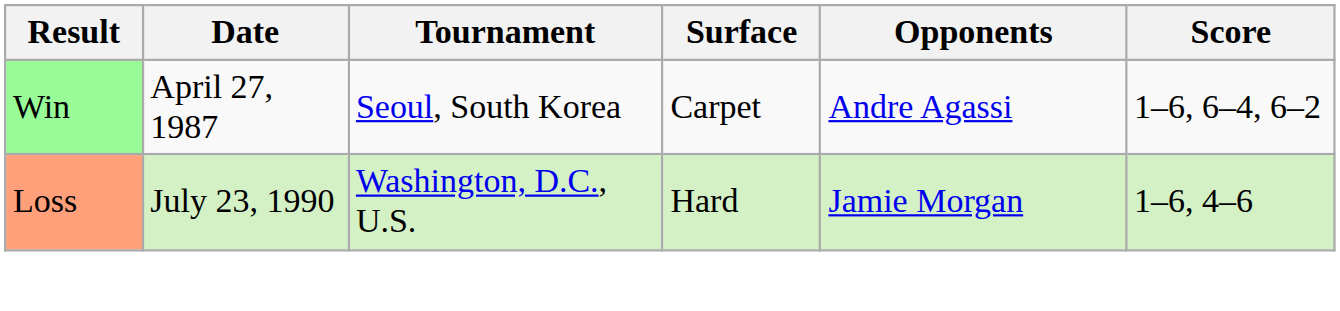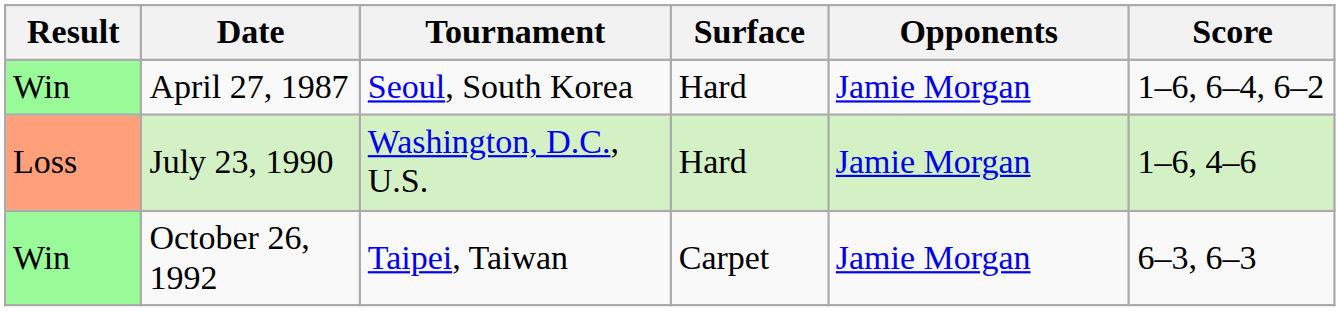April 27, 1987 | Surface: Carpet -> Hard
April 27, 1987 | Opponents: Andre Agassi -> Jamie Morgan
+ row: Win | October 26, 1992 | Taipei, Taiwan | Carpet | Jamie Morgan | 6–3, 6–3
